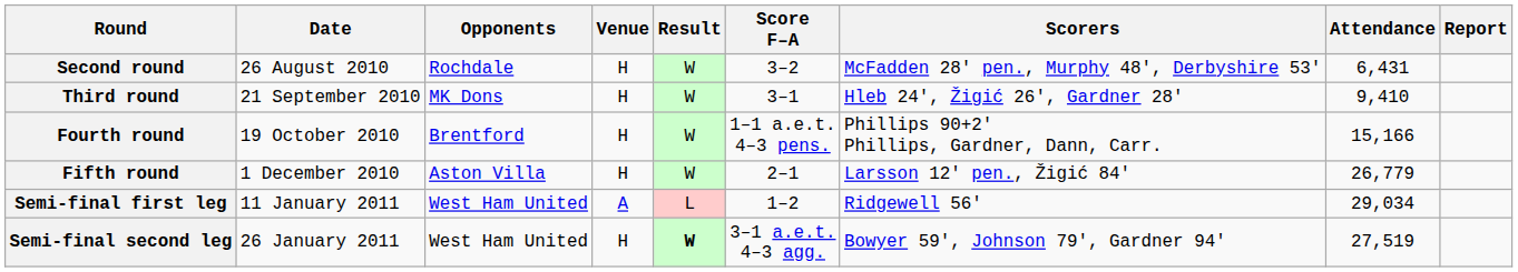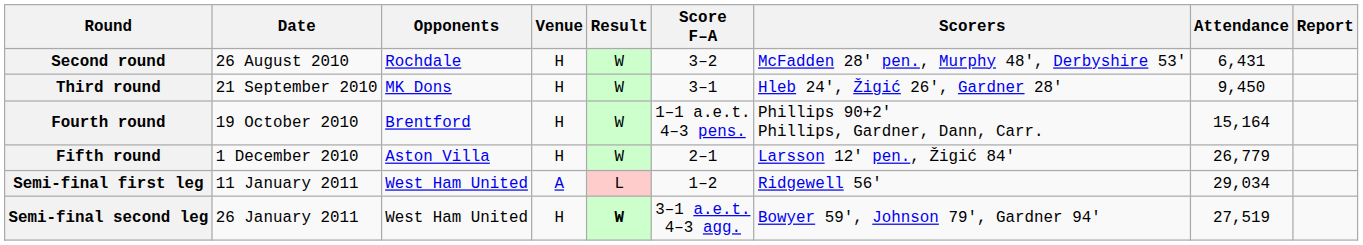Third round | Attendance: 9,410 -> 9,450
Fourth round | Attendance: 15,166 -> 15,164
